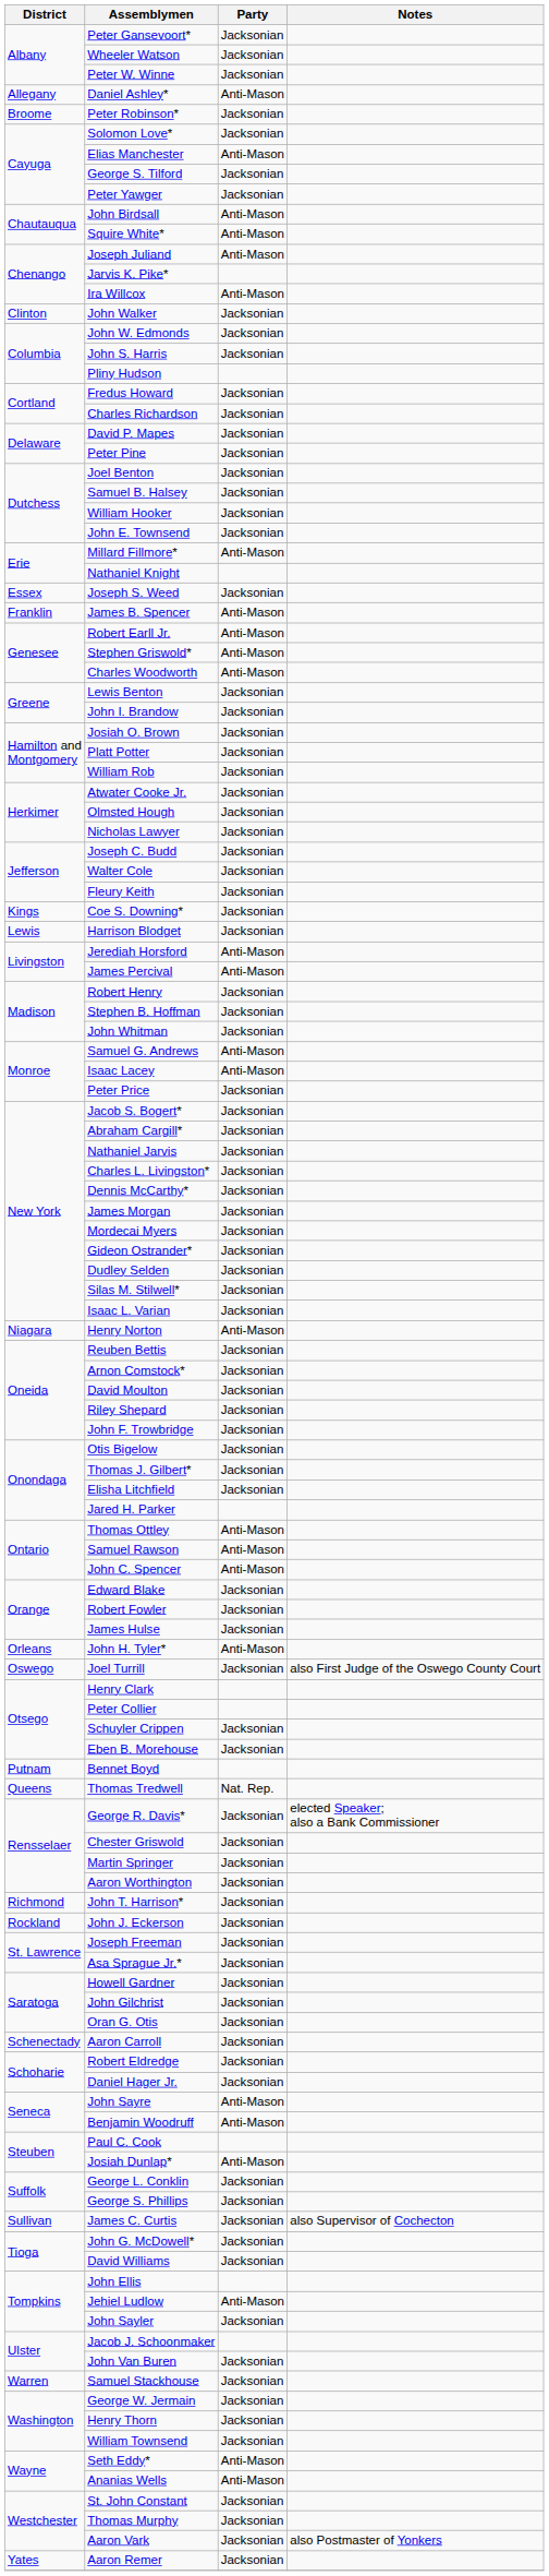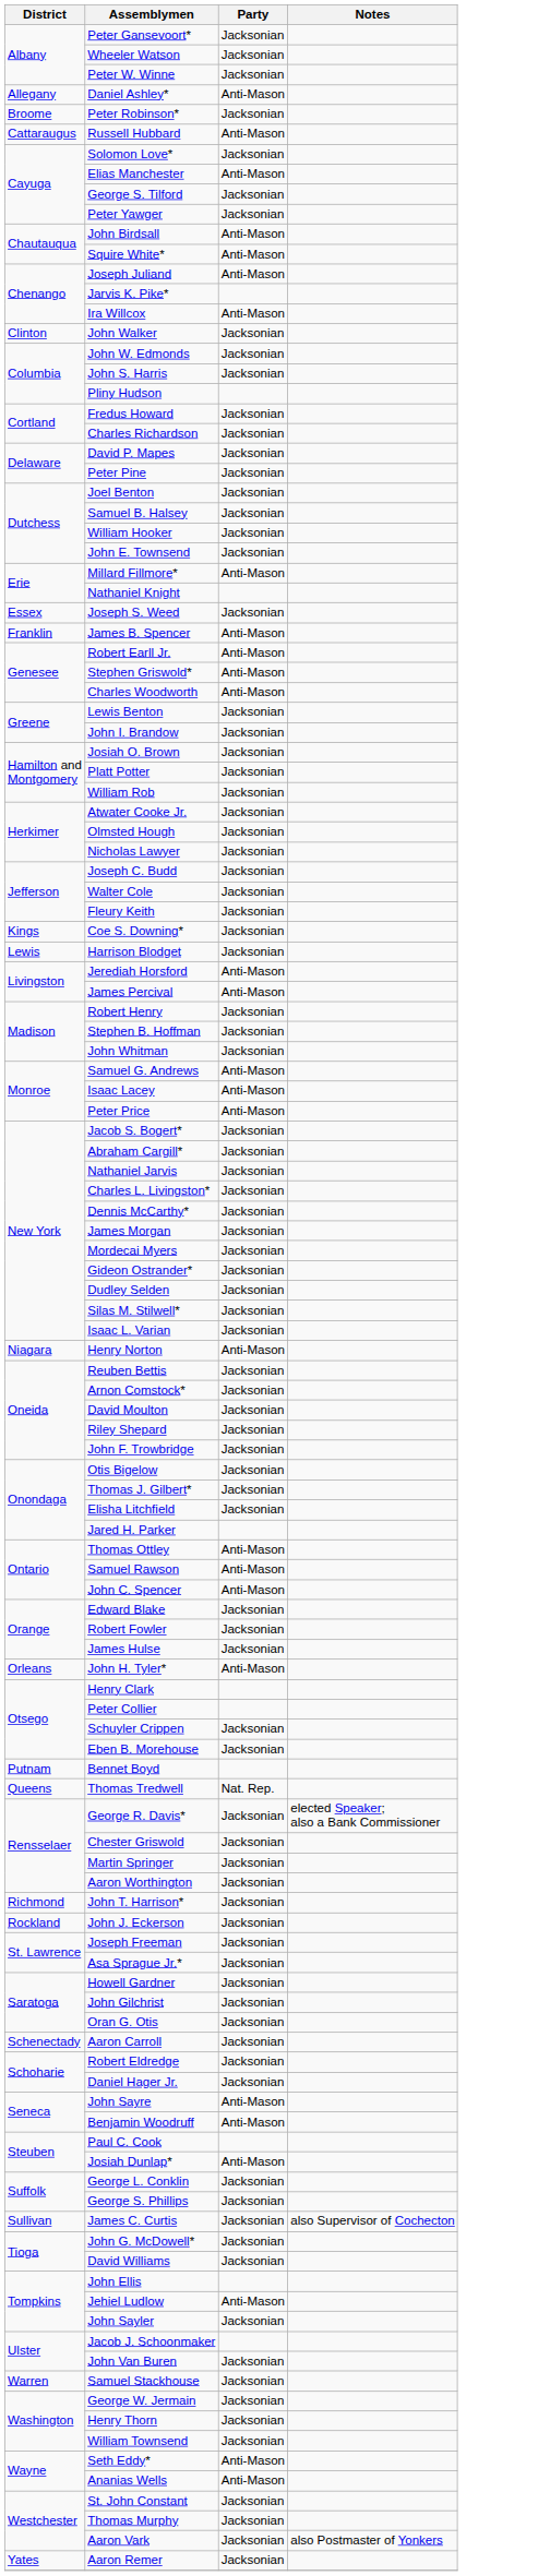+ row: Cattaraugus | Russell Hubbard | Anti-Mason
Peter Price | Party: Jacksonian -> Anti-Mason
- row: Oswego | Joel Turrill | Jacksonian | also First Judge of the Oswego County Court
